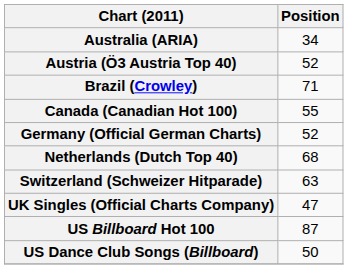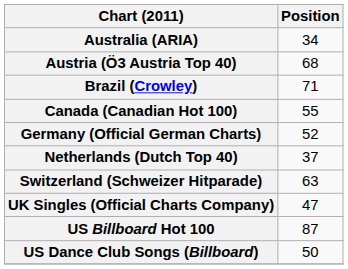Austria (Ö3 Austria Top 40) | Position: 52 -> 68
Netherlands (Dutch Top 40) | Position: 68 -> 37
